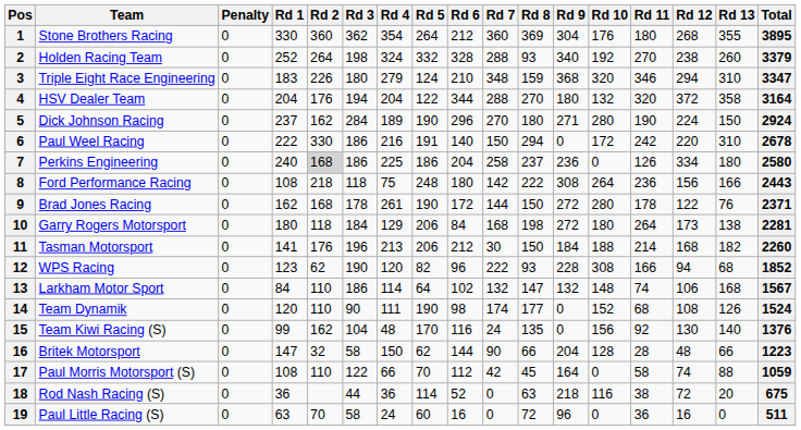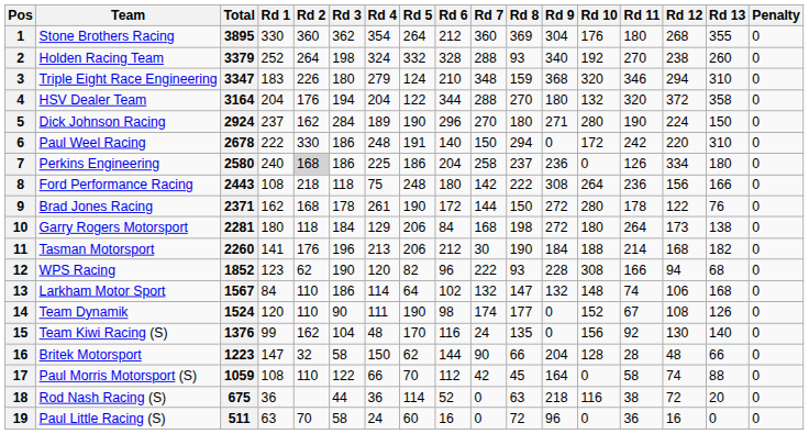columns swapped: Penalty <-> Total
Paul Weel Racing | Rd 4: 216 -> 248
Tasman Motorsport | Rd 8: 150 -> 190
Team Dynamik | Rd 11: 68 -> 67
